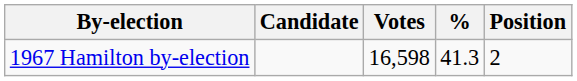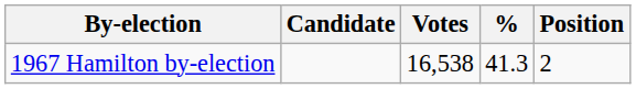1967 Hamilton by-election | Votes: 16,598 -> 16,538
